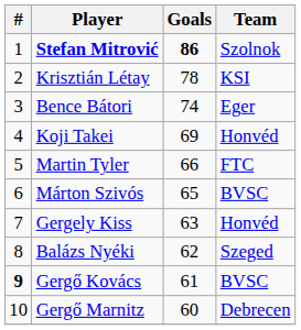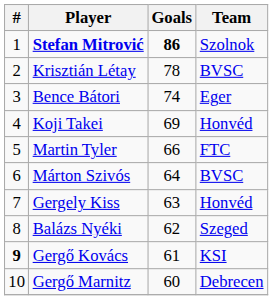Krisztián Létay | Team: KSI -> BVSC
Márton Szivós | Goals: 65 -> 64
Gergő Kovács | Team: BVSC -> KSI
